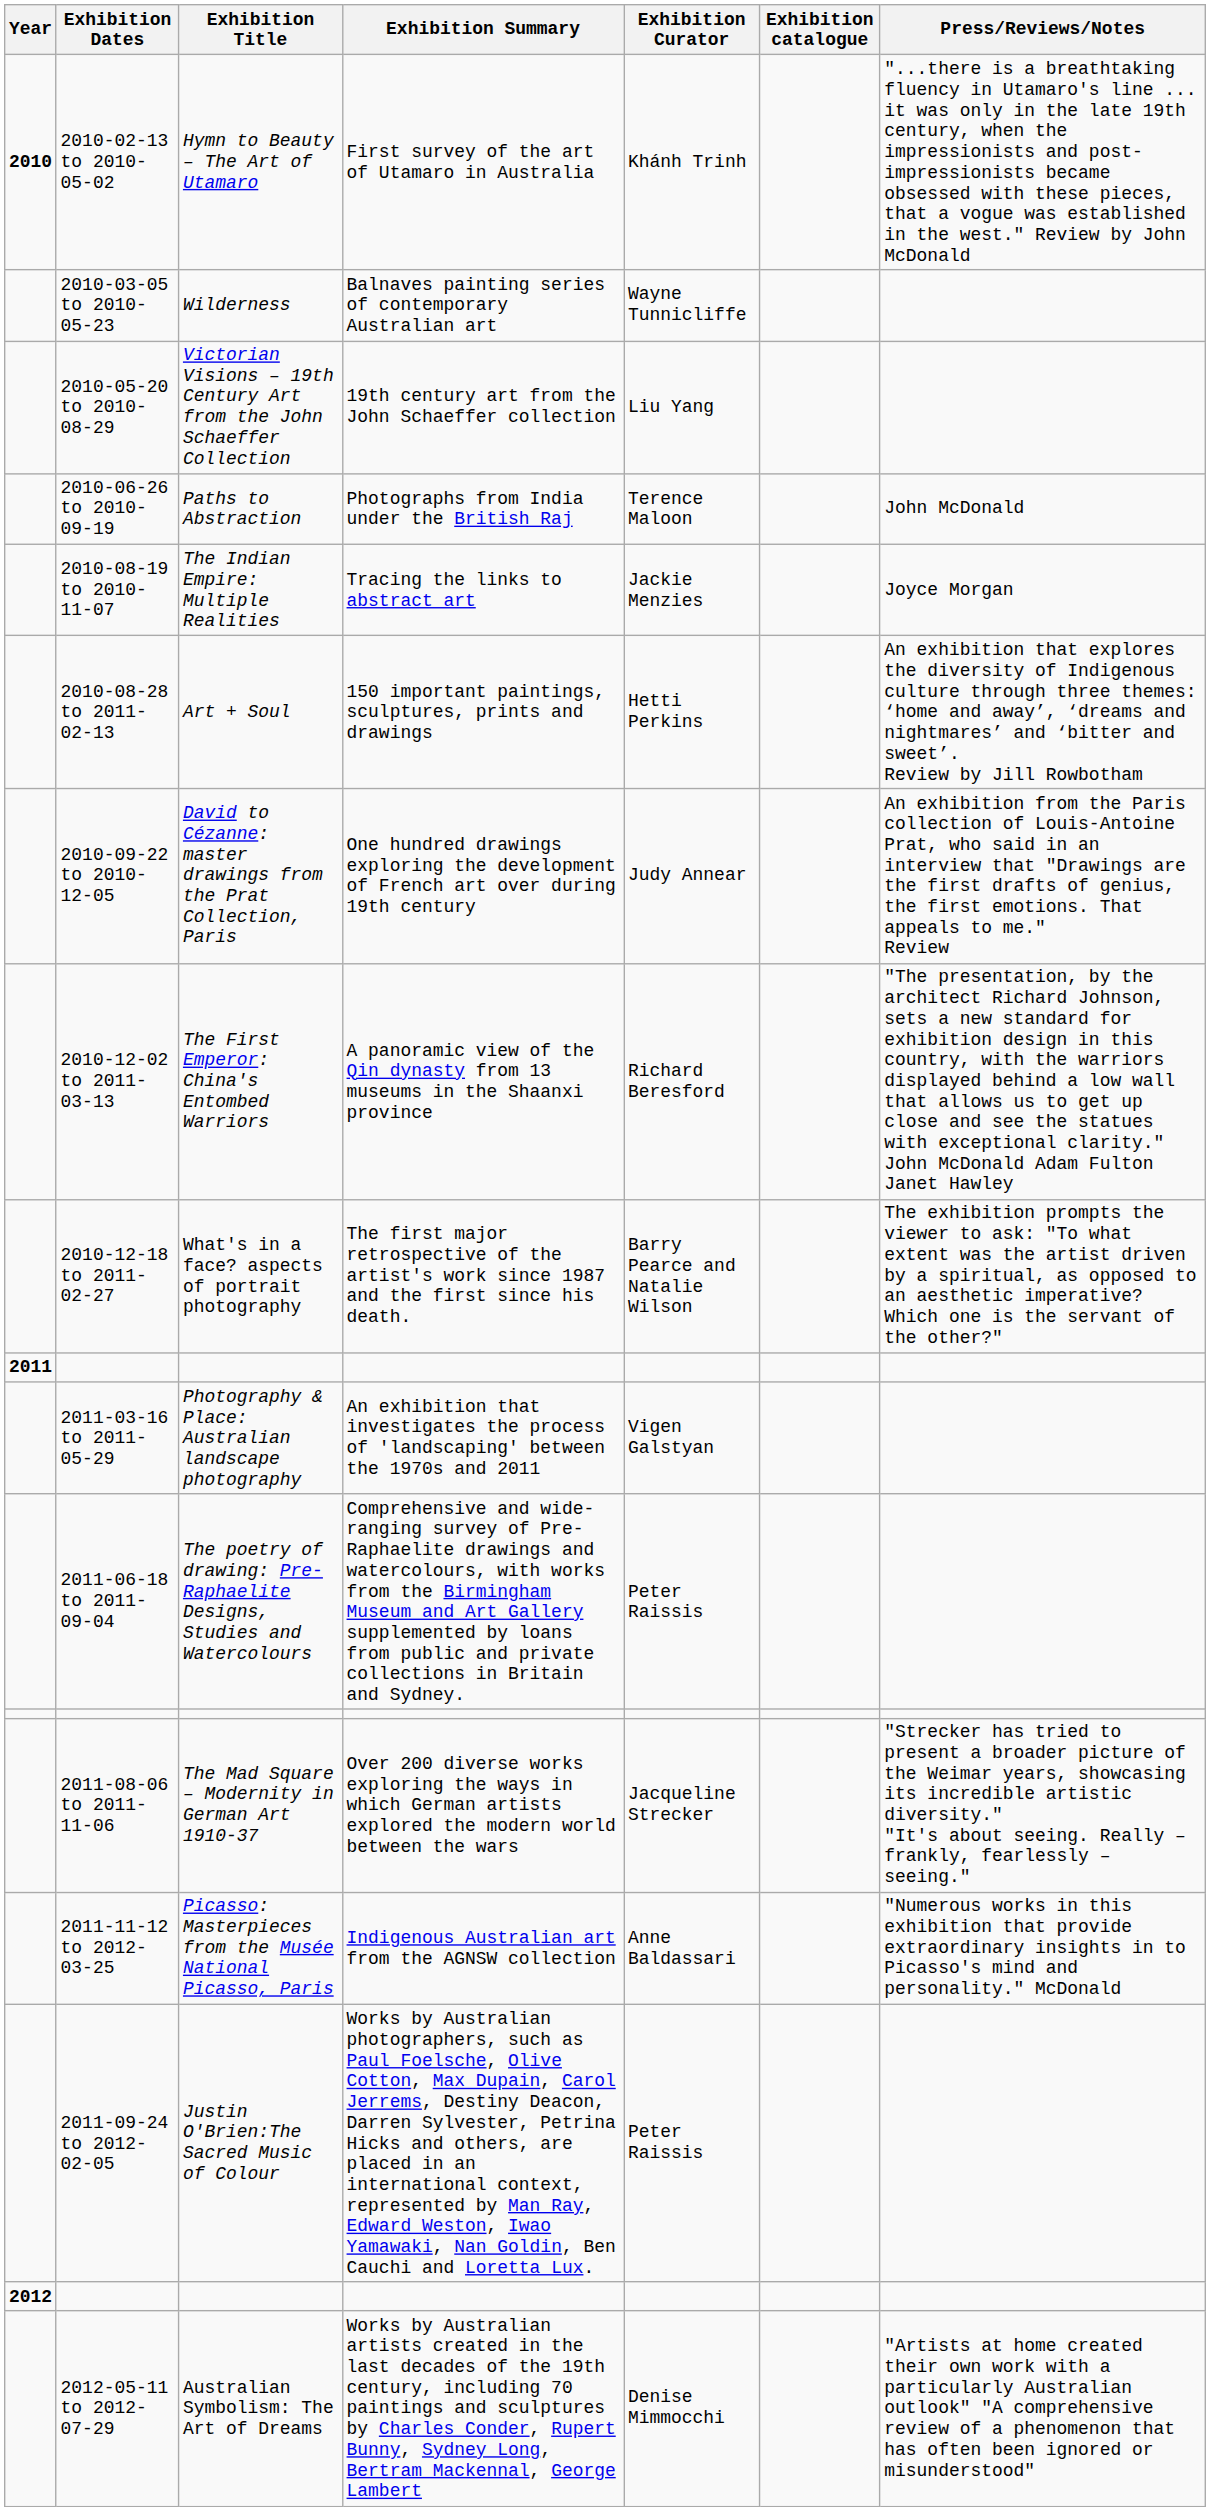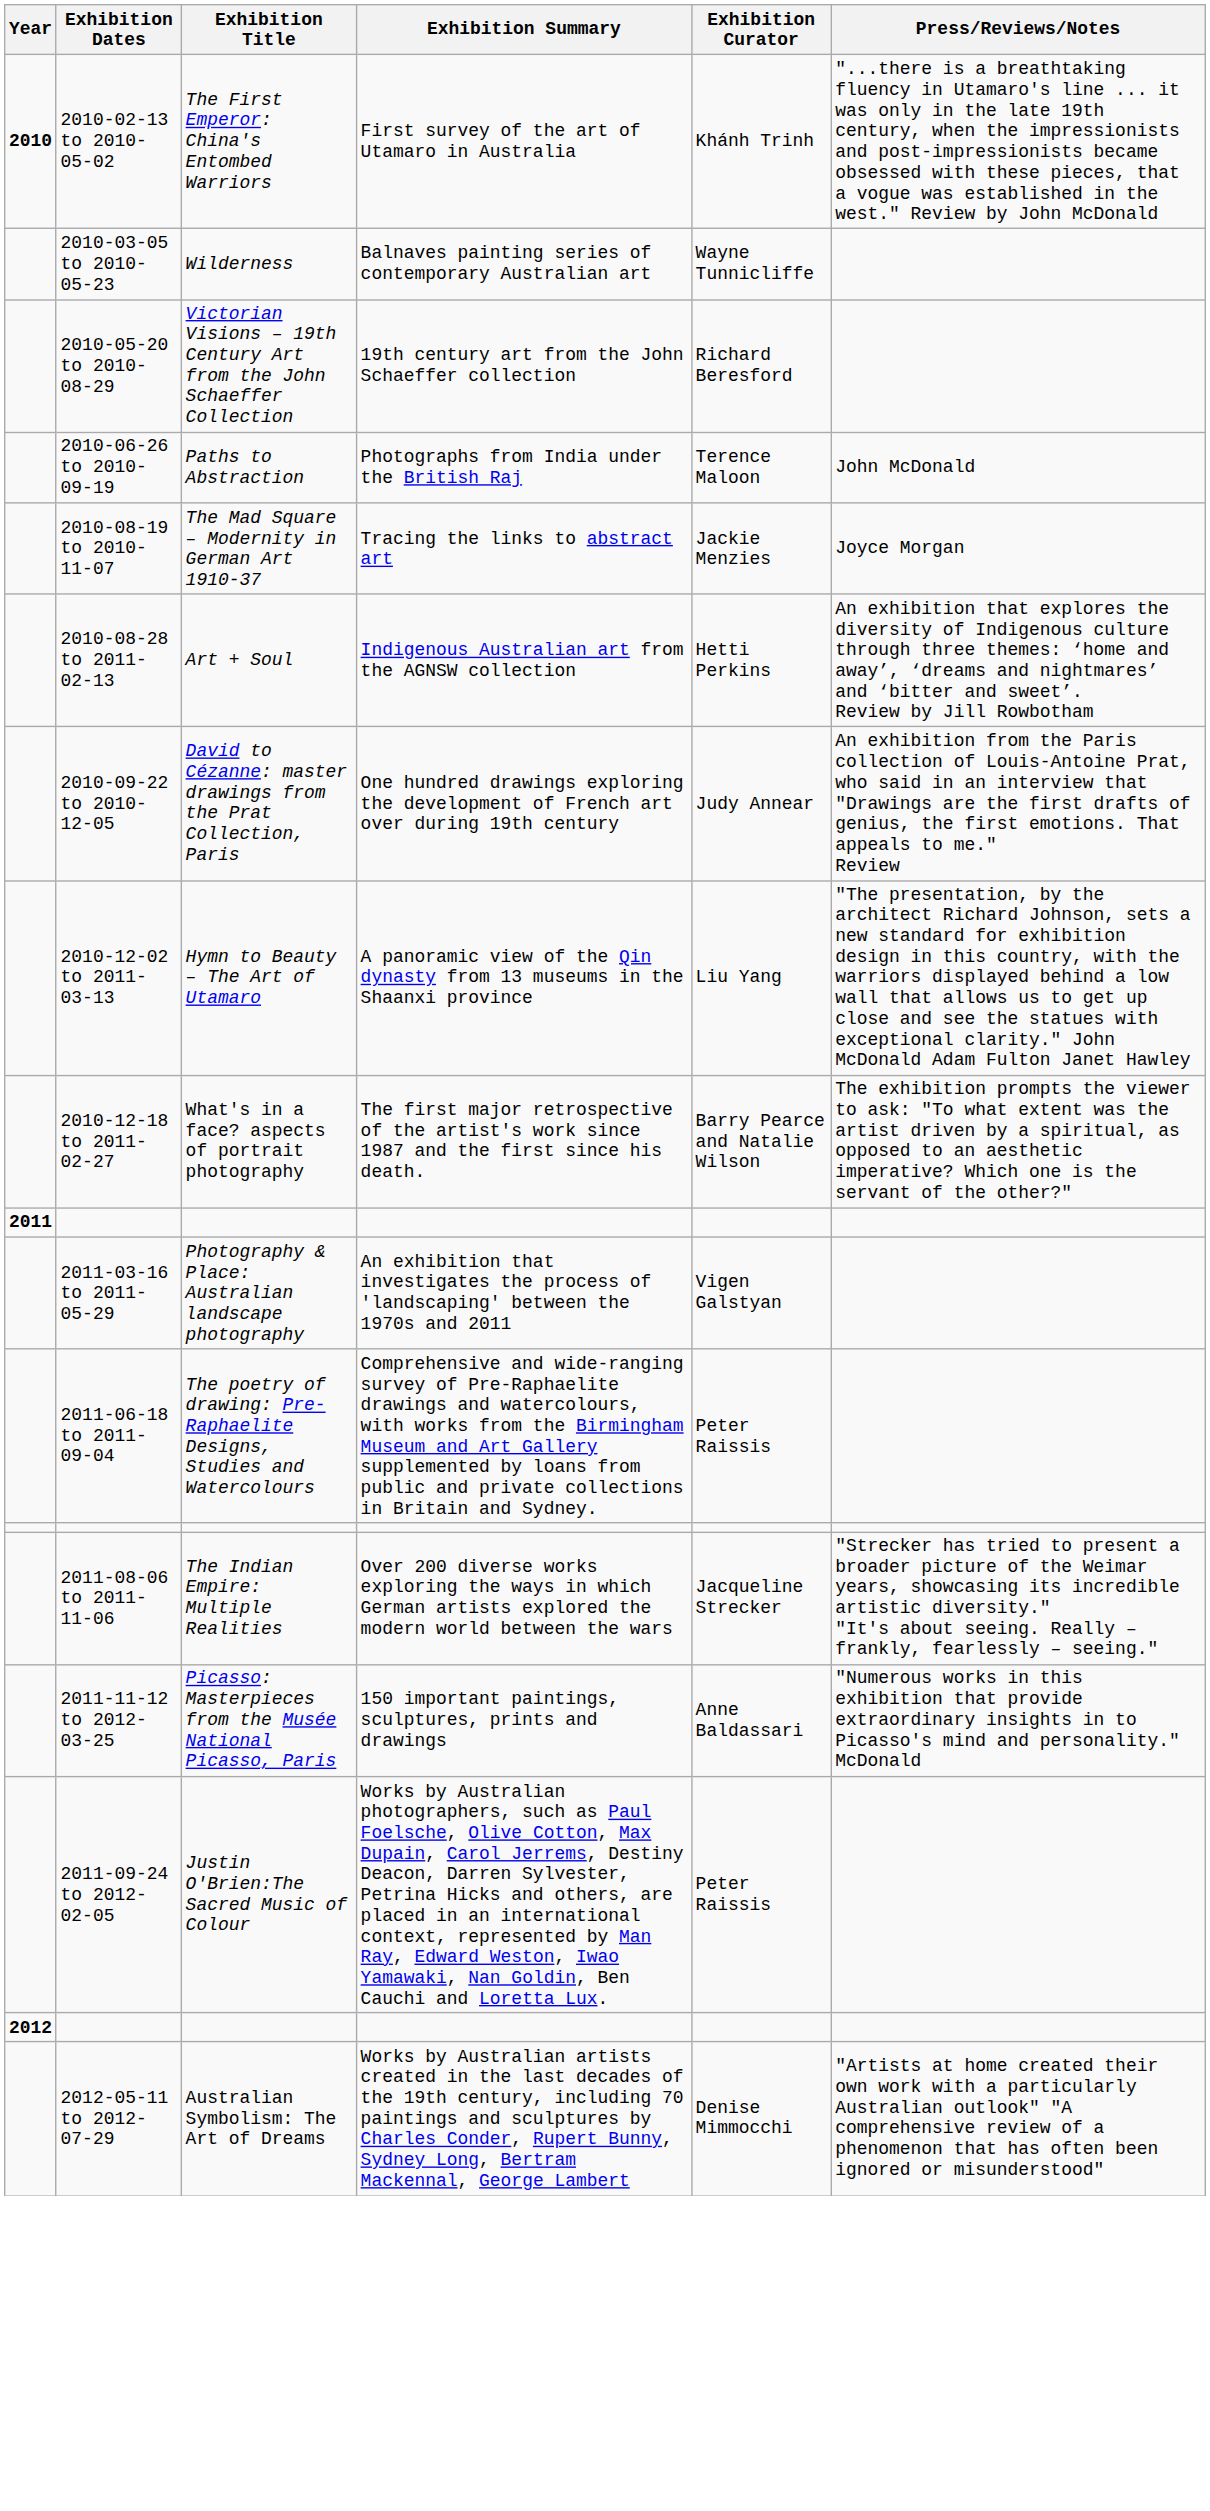- column: Exhibition catalogue
2010-02-13 to 2010-05-02 | Exhibition Title: Hymn to Beauty – The Art of Utamaro -> The First Emperor: China's Entombed Warriors
2010-05-20 to 2010-08-29 | Exhibition Curator: Liu Yang -> Richard Beresford
2010-08-19 to 2010-11-07 | Exhibition Title: The Indian Empire: Multiple Realities -> The Mad Square – Modernity in German Art 1910-37
2010-08-28 to 2011-02-13 | Exhibition Summary: 150 important paintings, sculptures, prints and drawings -> Indigenous Australian art from the AGNSW collection
2010-12-02 to 2011-03-13 | Exhibition Title: The First Emperor: China's Entombed Warriors -> Hymn to Beauty – The Art of Utamaro
2010-12-02 to 2011-03-13 | Exhibition Curator: Richard Beresford -> Liu Yang
2011-08-06 to 2011-11-06 | Exhibition Title: The Mad Square – Modernity in German Art 1910-37 -> The Indian Empire: Multiple Realities
2011-11-12 to 2012-03-25 | Exhibition Summary: Indigenous Australian art from the AGNSW collection -> 150 important paintings, sculptures, prints and drawings
